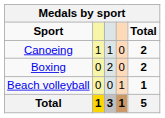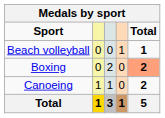rows swapped: Beach volleyball <-> Canoeing
Boxing | Total: no background -> lightsalmon background
